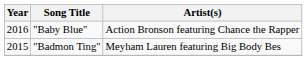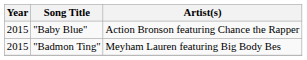"Baby Blue" | Year: 2016 -> 2015
